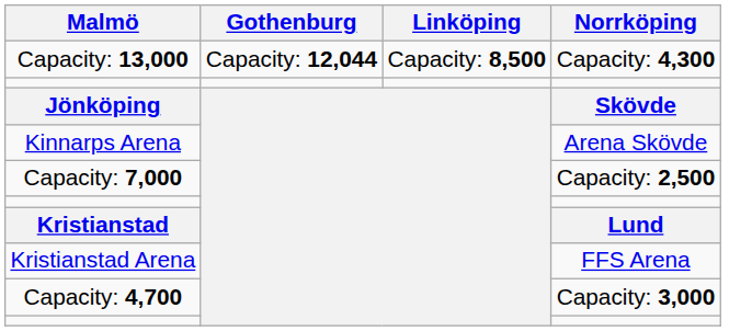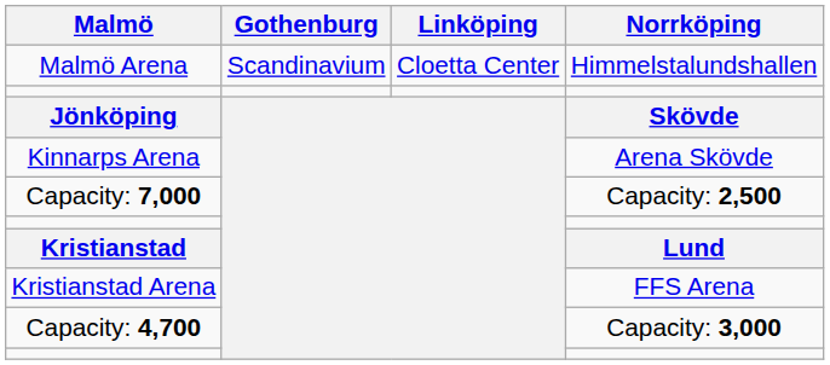+ row: Malmö Arena | Scandinavium | Cloetta Center | Himmelstalundshallen
- row: Capacity: 13,000 | Capacity: 12,044 | Capacity: 8,500 | Capacity: 4,300
